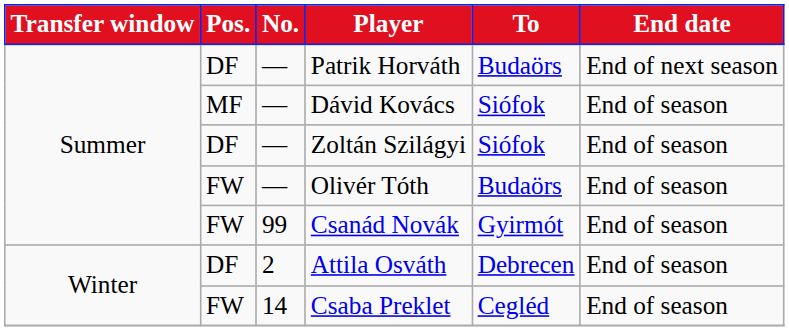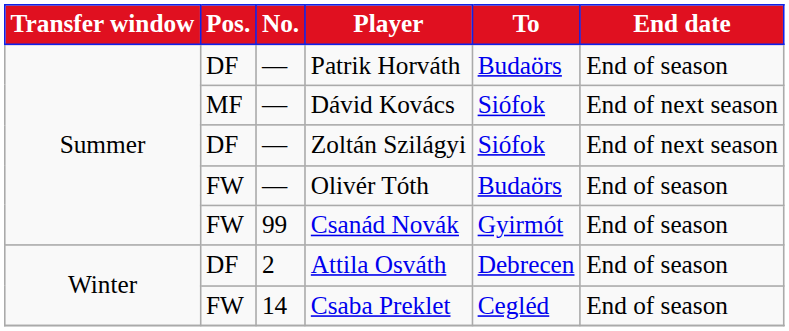Patrik Horváth | End date: End of next season -> End of season
Dávid Kovács | End date: End of season -> End of next season
Zoltán Szilágyi | End date: End of season -> End of next season
